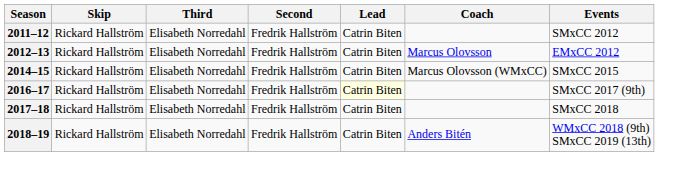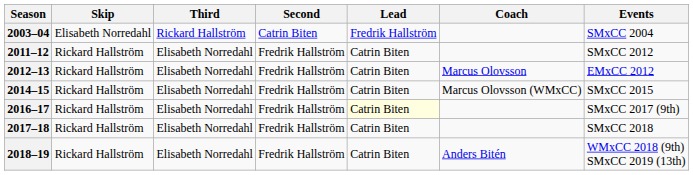+ row: 2003–04 | Elisabeth Norredahl | Rickard Hallström | Catrin Biten | Fredrik Hallström | SMxCC 2004
